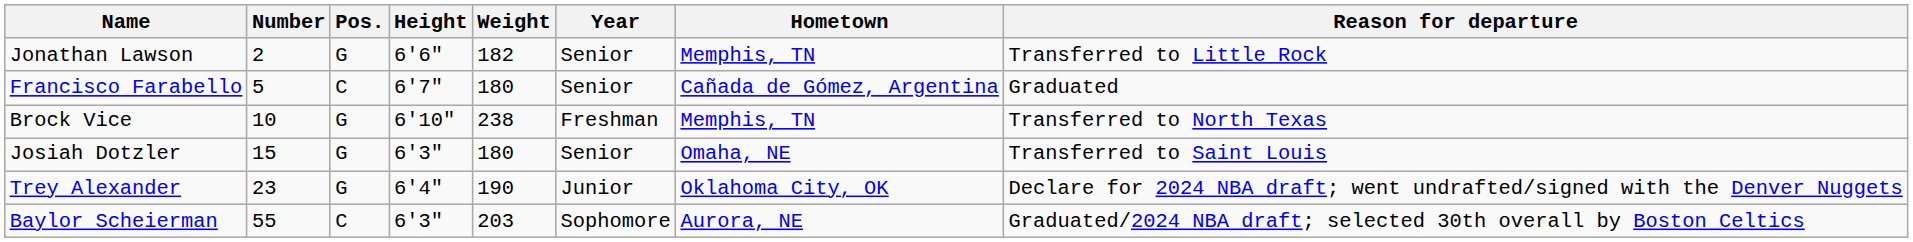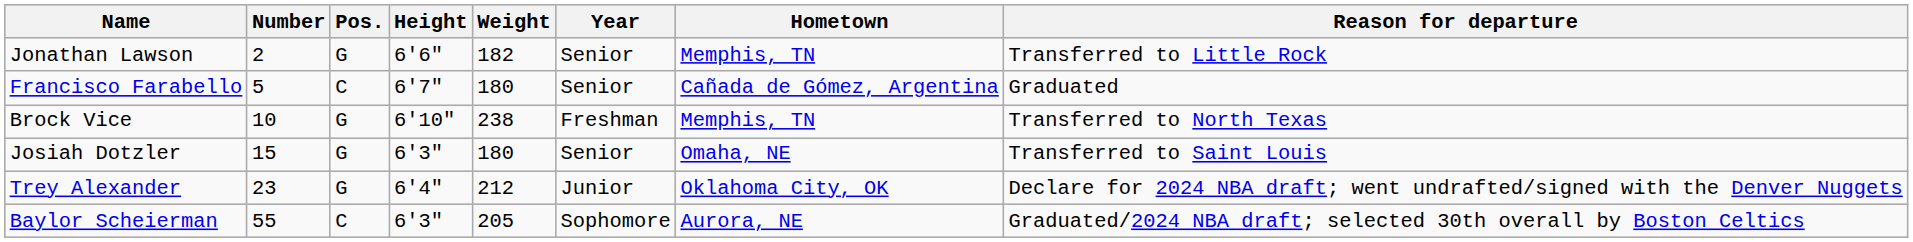Trey Alexander | Weight: 190 -> 212
Baylor Scheierman | Weight: 203 -> 205
